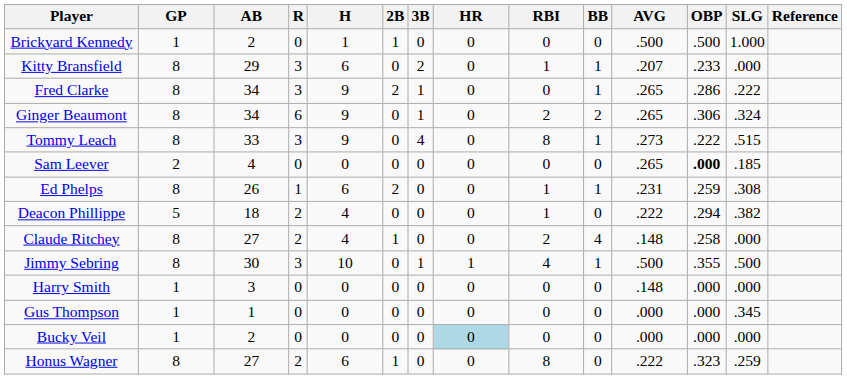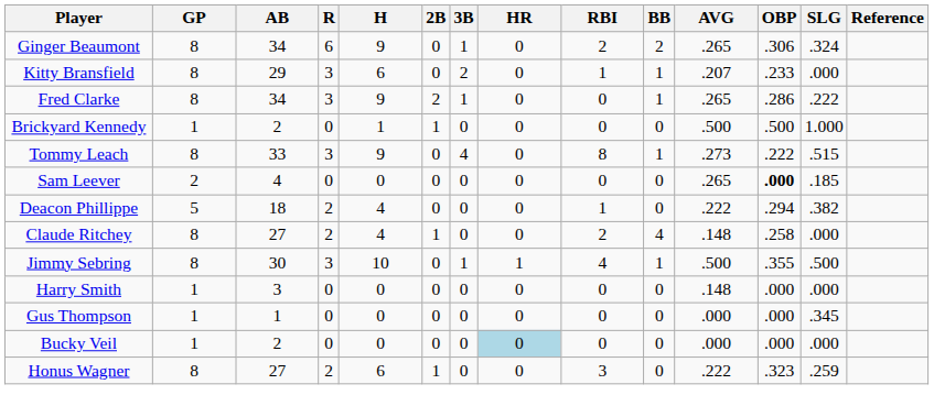rows swapped: Ginger Beaumont <-> Brickyard Kennedy
- row: Ed Phelps | 8 | 26 | 1 | 6 | 2 | 0 | 0 | 1 | 1 | .231 | .259 | .308
Honus Wagner | RBI: 8 -> 3
